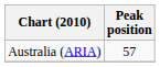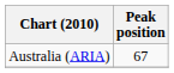Australia (ARIA) | Peak position: 57 -> 67
